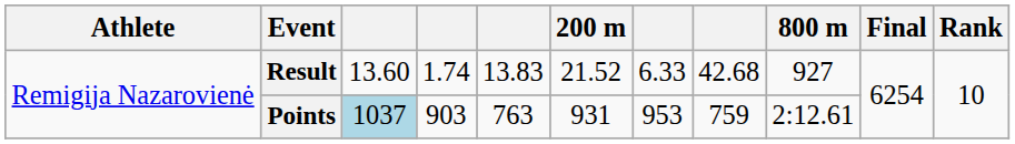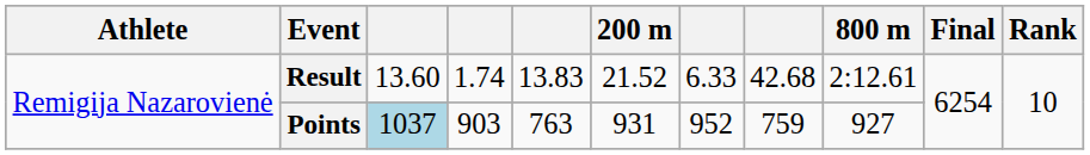Result | 800 m: 927 -> 2:12.61
Points | column 7: 953 -> 952
Points | 800 m: 2:12.61 -> 927
